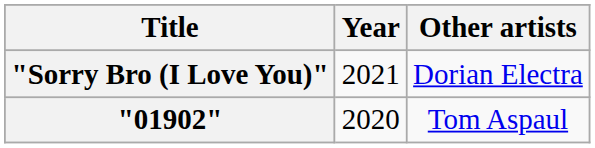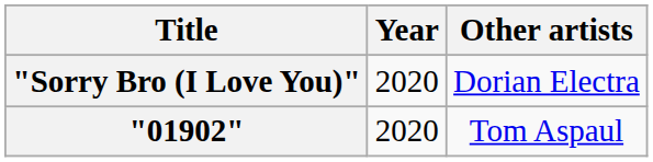"Sorry Bro (I Love You)" | Year: 2021 -> 2020
